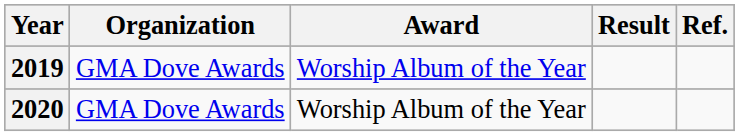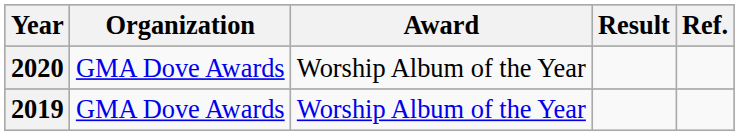rows swapped: 2019 <-> 2020
